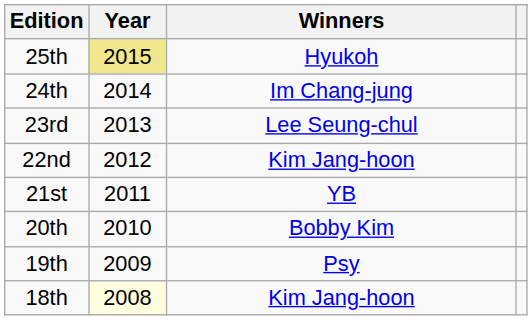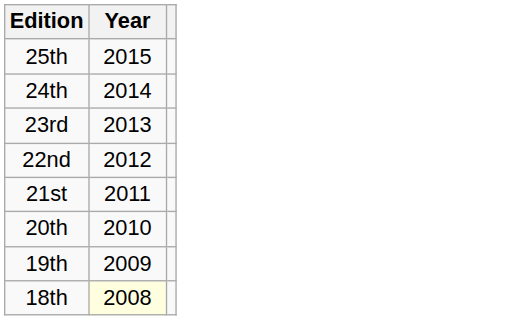- column: Winners | Hyukoh | Im Chang-jung | Lee Seung-chul | Kim Jang-hoon | YB | Bobby Kim | Psy | Kim Jang-hoon
25th | Year: khaki background -> no background
